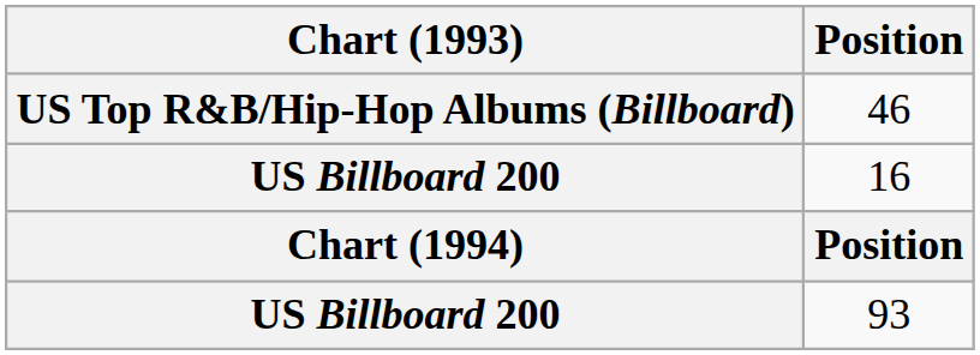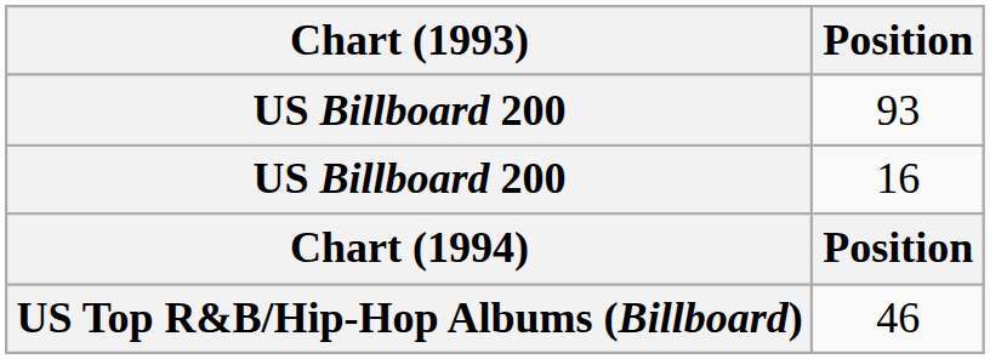rows swapped: 93 <-> 46
